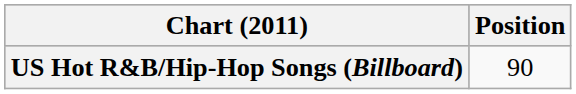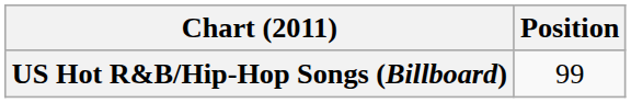US Hot R&B/Hip-Hop Songs (Billboard) | Position: 90 -> 99
